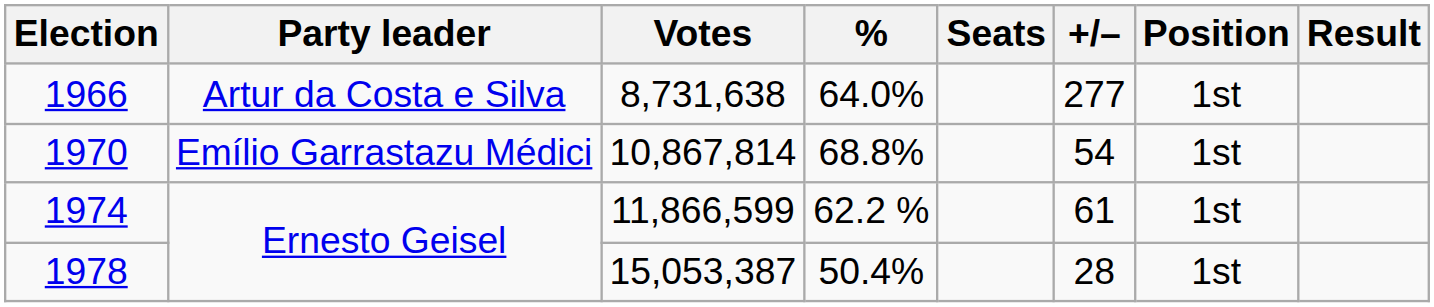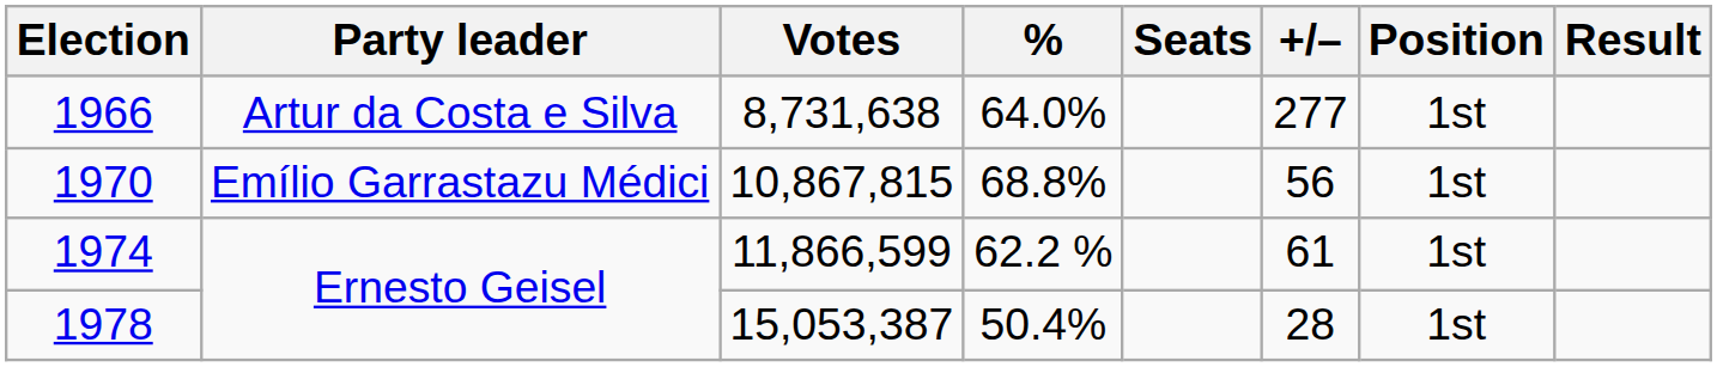1970 | Votes: 10,867,814 -> 10,867,815
1970 | +/–: 54 -> 56
